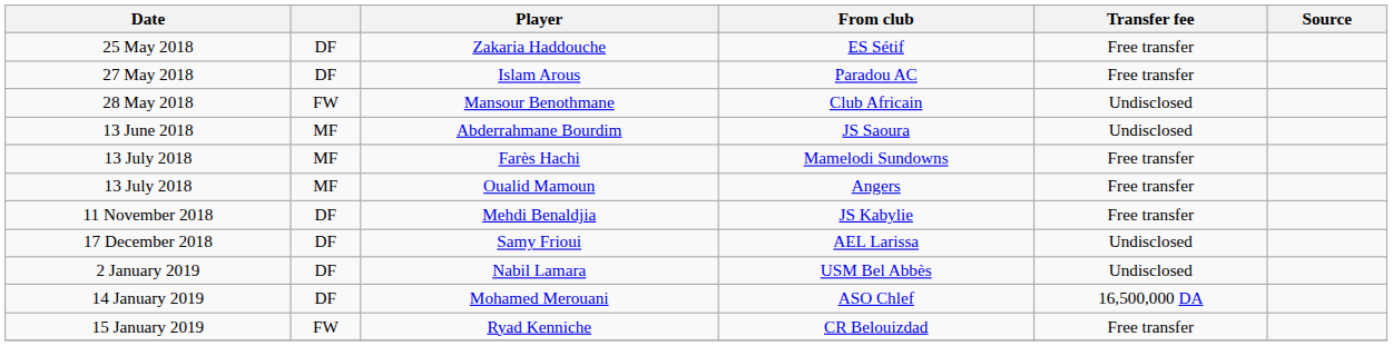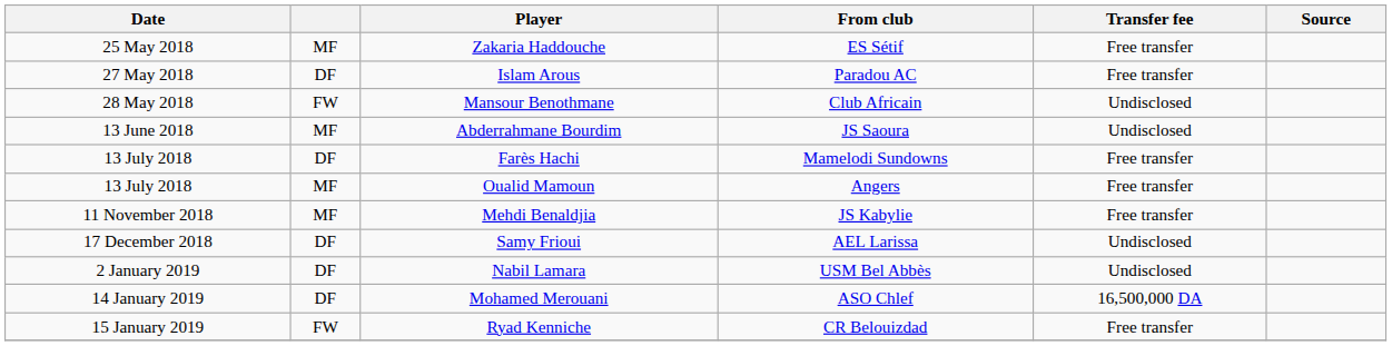Zakaria Haddouche | column 2: DF -> MF
Farès Hachi | column 2: MF -> DF
Mehdi Benaldjia | column 2: DF -> MF
